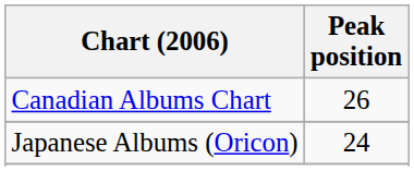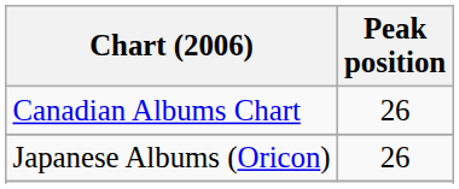Japanese Albums (Oricon) | Peak position: 24 -> 26
